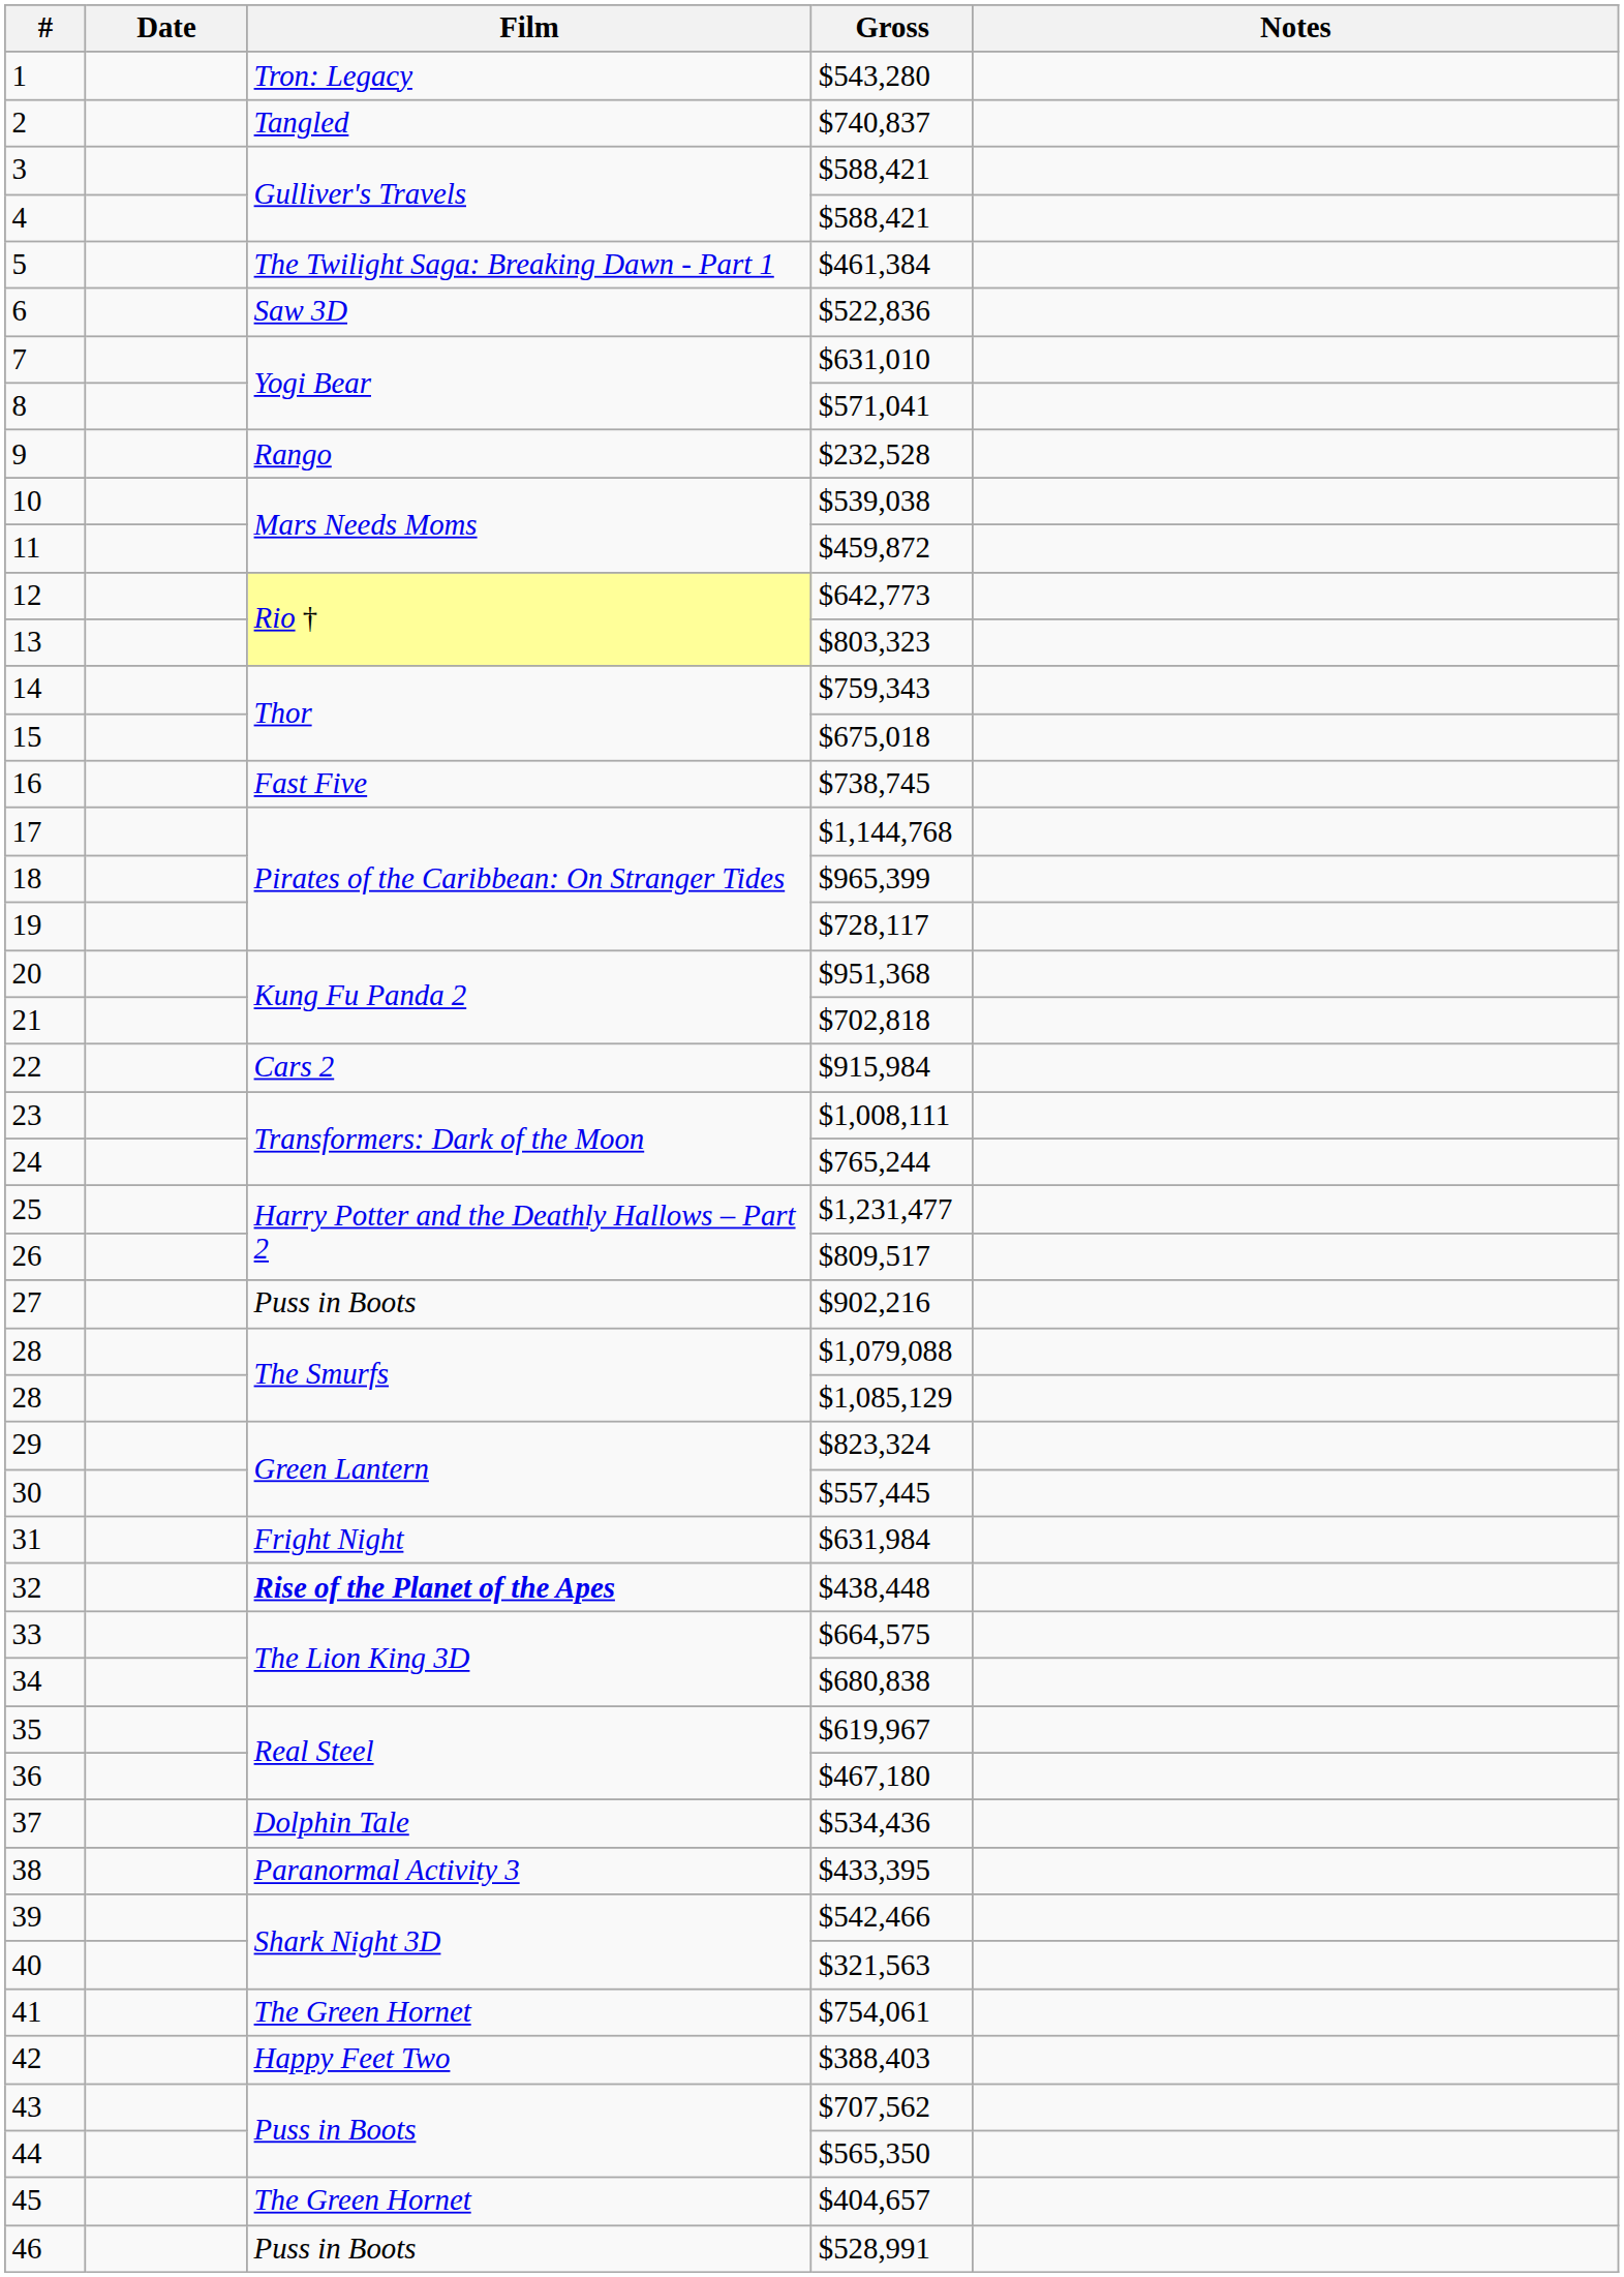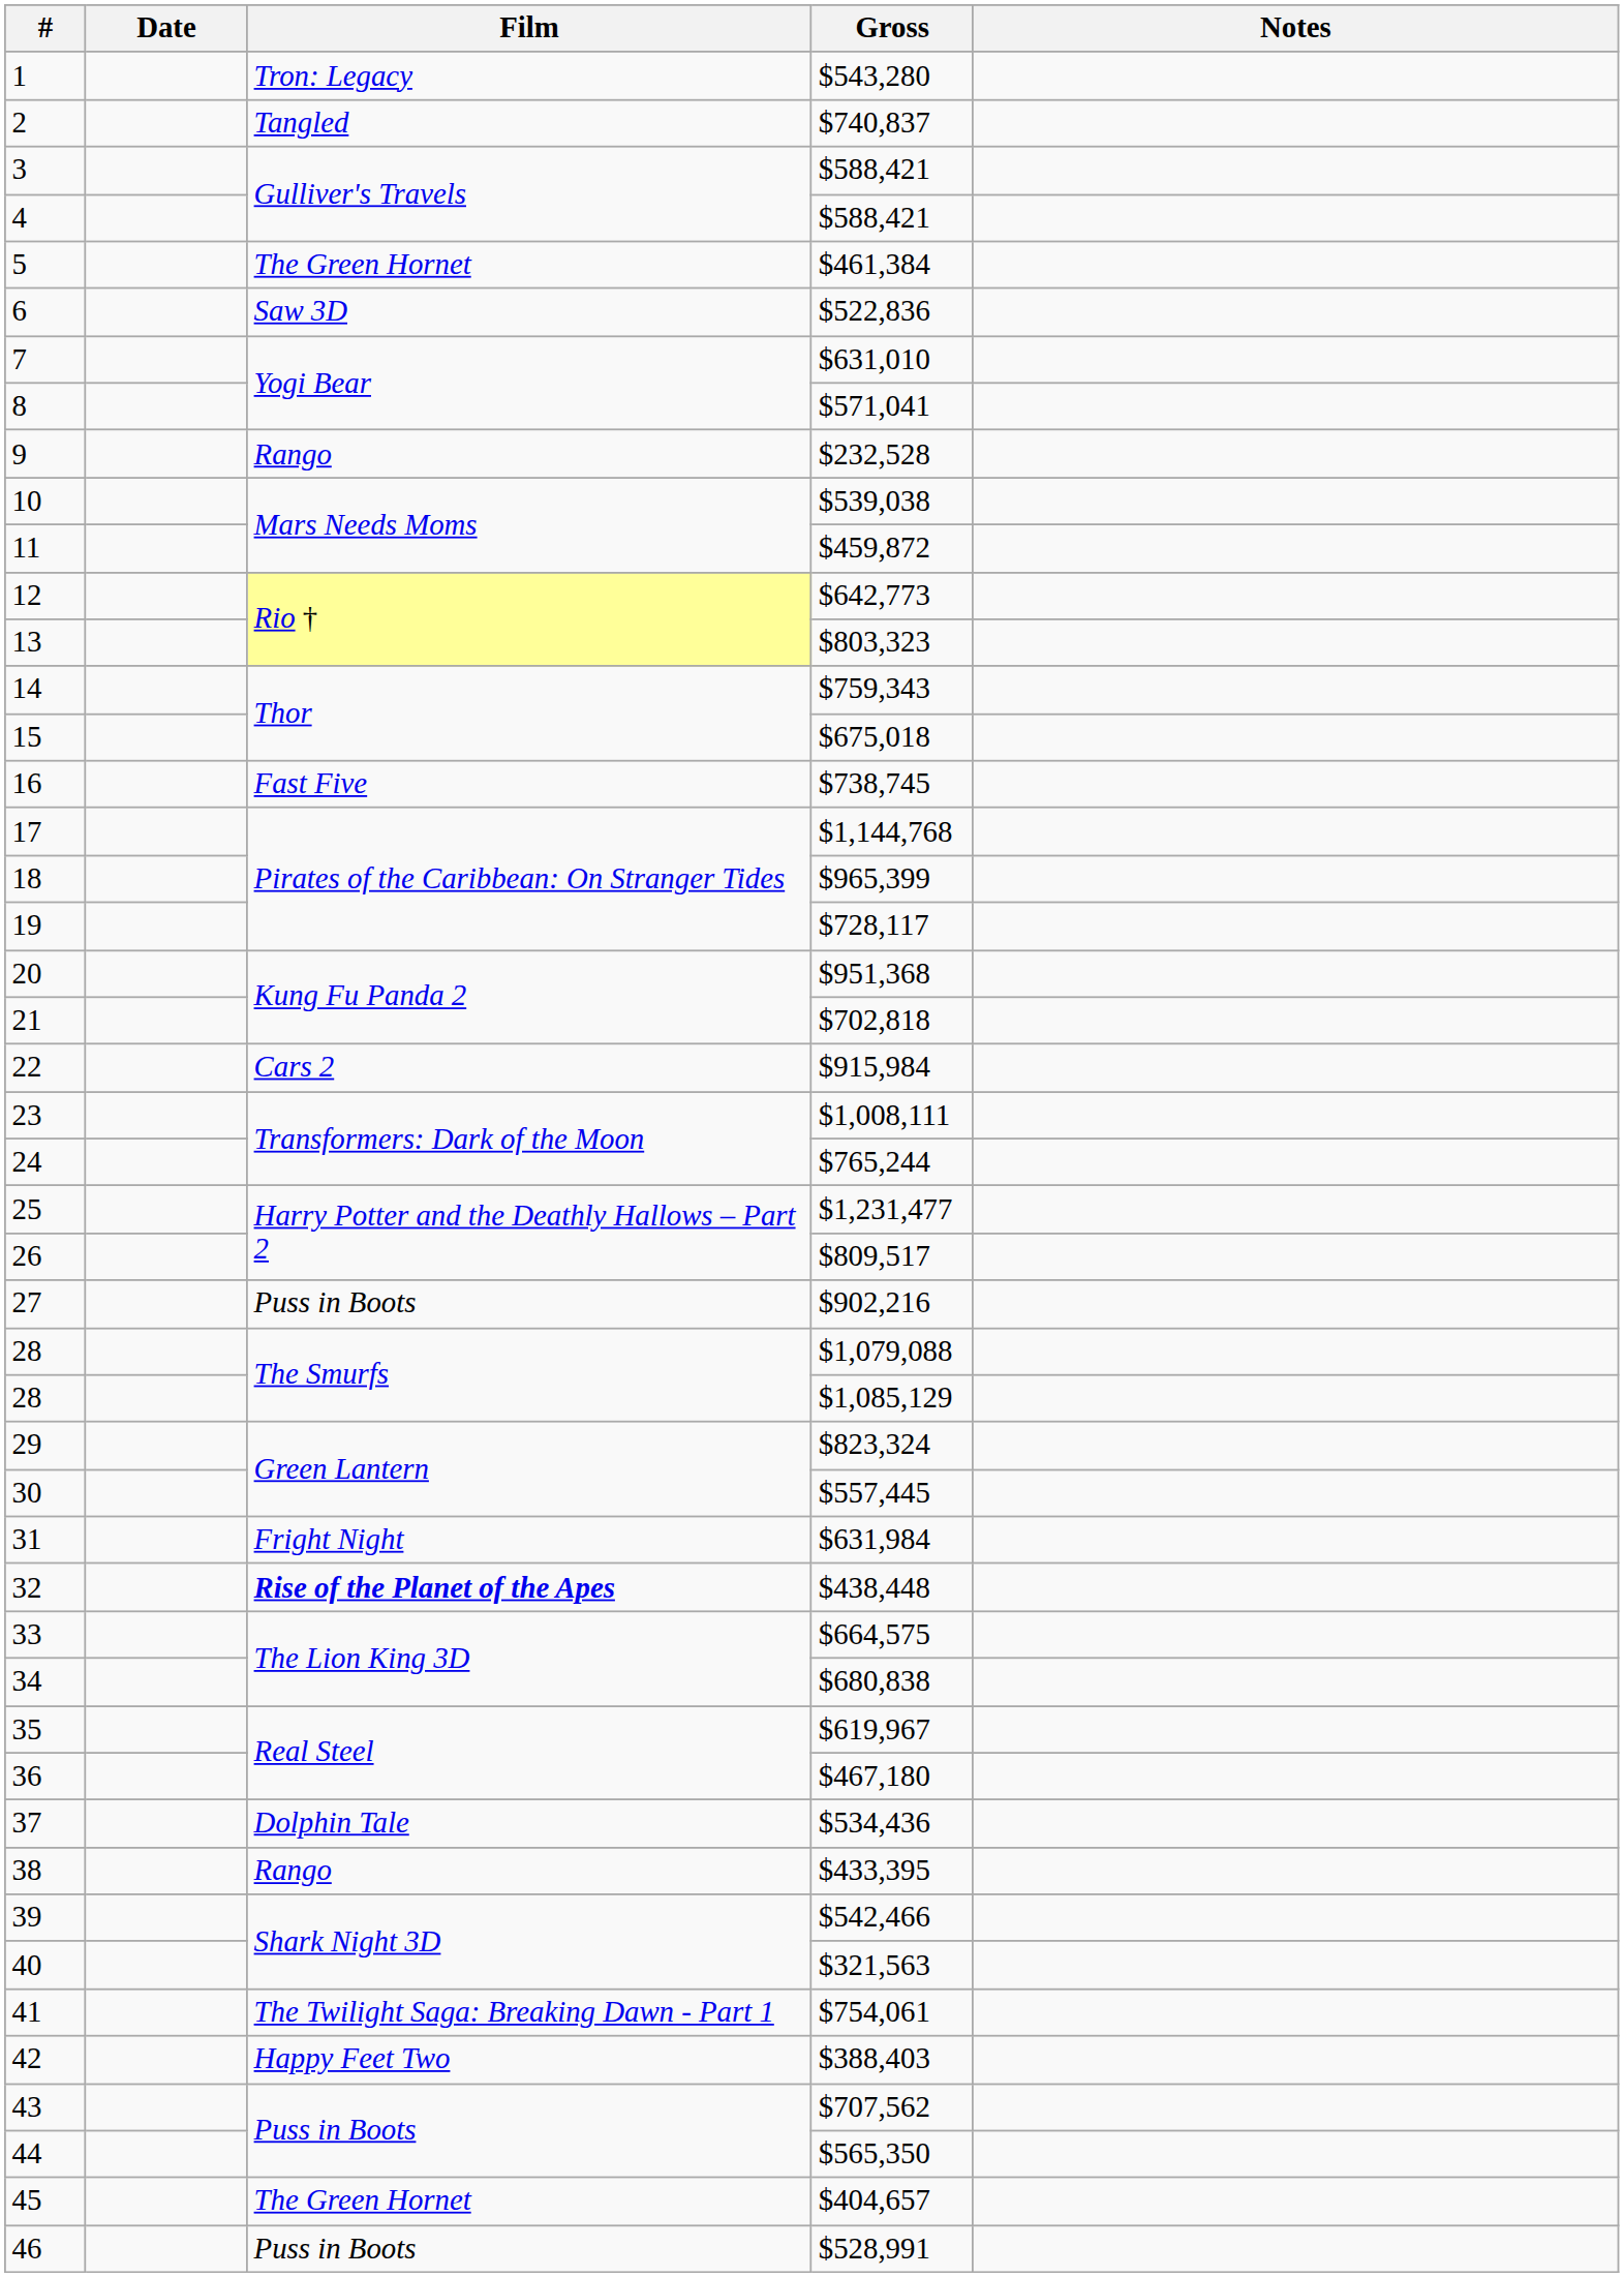5 | Film: The Twilight Saga: Breaking Dawn - Part 1 -> The Green Hornet
38 | Film: Paranormal Activity 3 -> Rango
41 | Film: The Green Hornet -> The Twilight Saga: Breaking Dawn - Part 1
